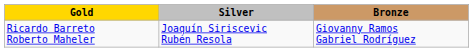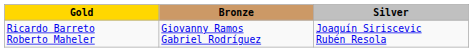columns swapped: Silver <-> Bronze
